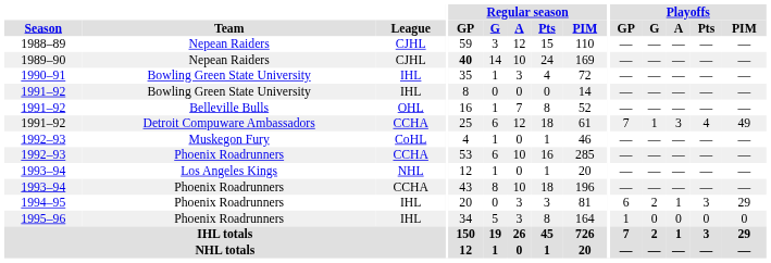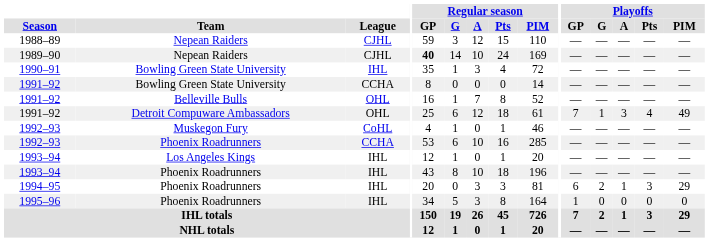1991–92 / Bowling Green State University | League: IHL -> CCHA
1991–92 / Detroit Compuware Ambassadors | League: CCHA -> OHL
1993–94 / Los Angeles Kings | League: NHL -> IHL
1993–94 / Phoenix Roadrunners | League: CCHA -> IHL
